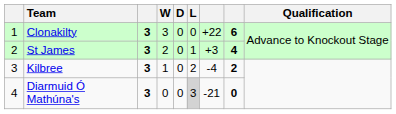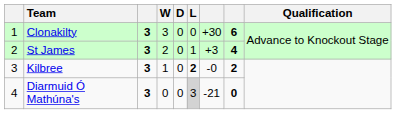Clonakilty | column 7: +22 -> +30
Kilbree | L: normal -> bold
Kilbree | column 7: -4 -> -0
